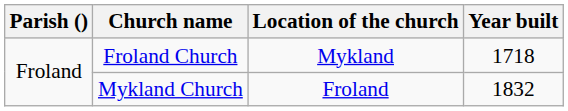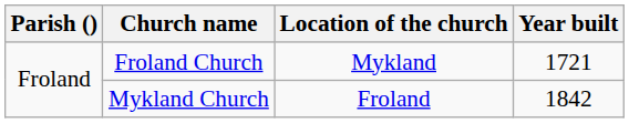Froland Church | Year built: 1718 -> 1721
Mykland Church | Year built: 1832 -> 1842
